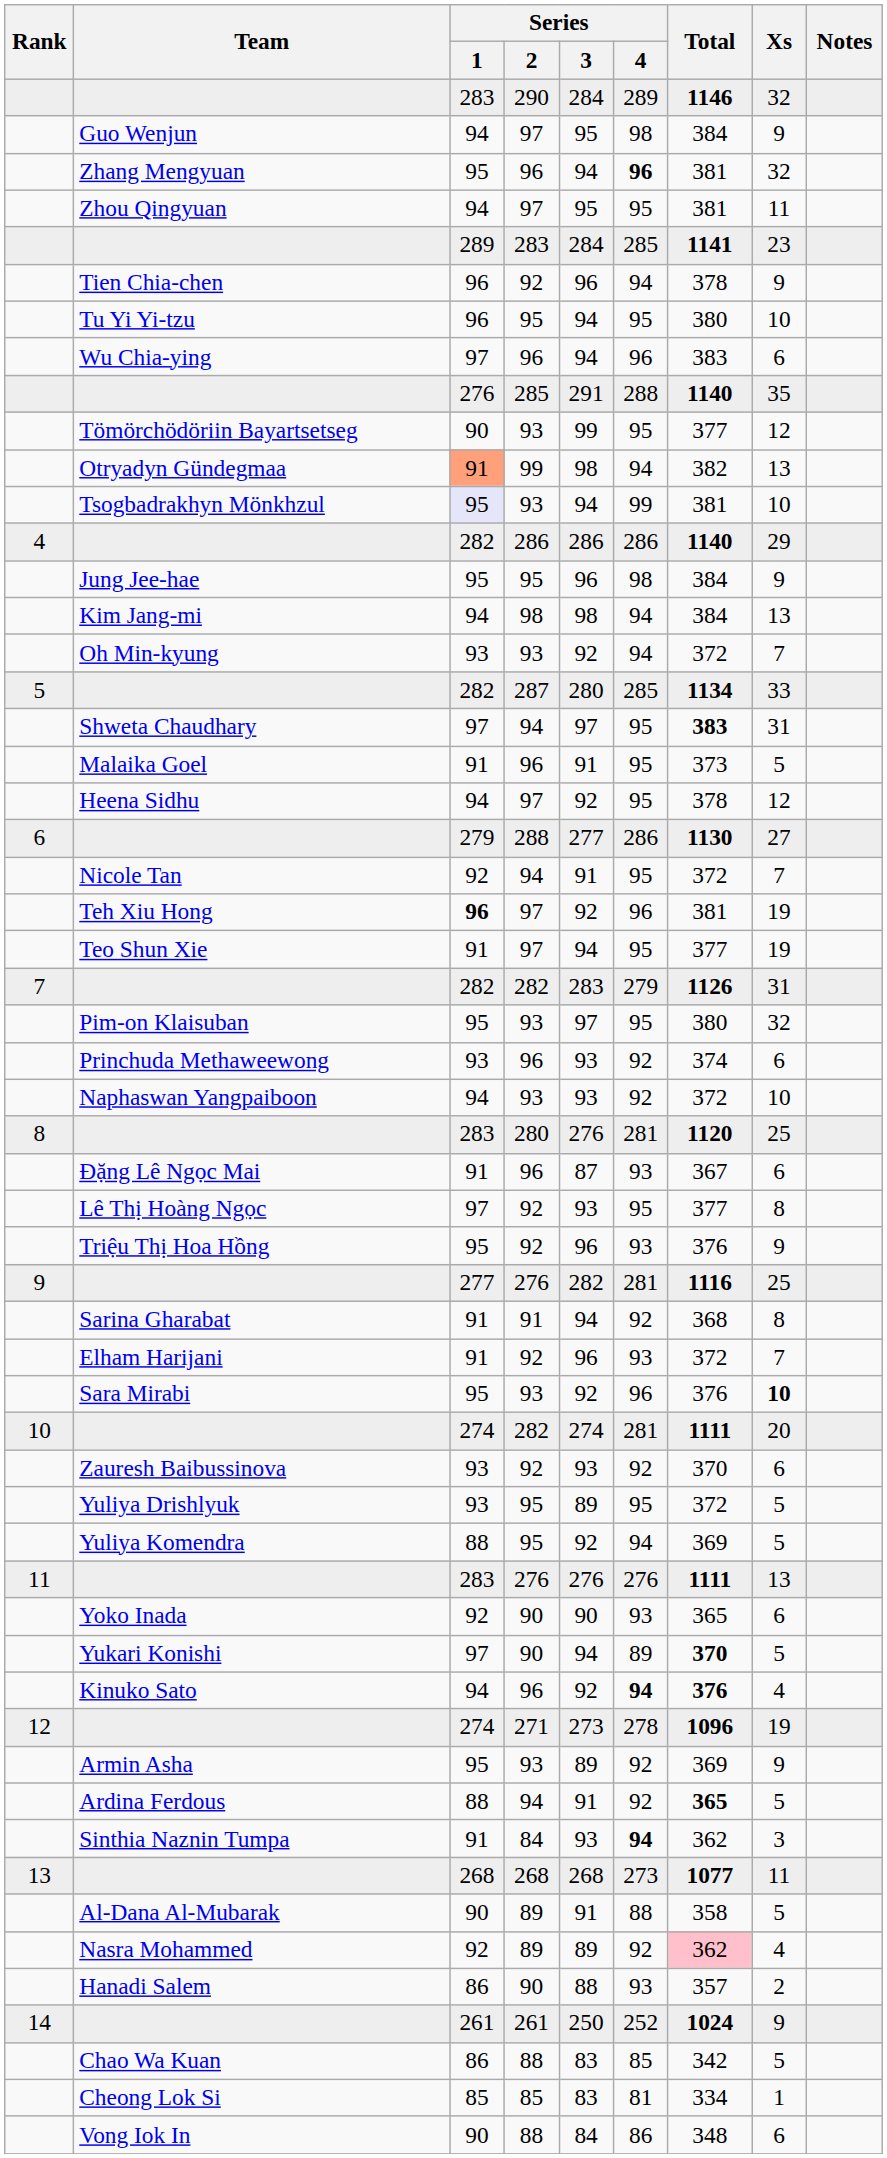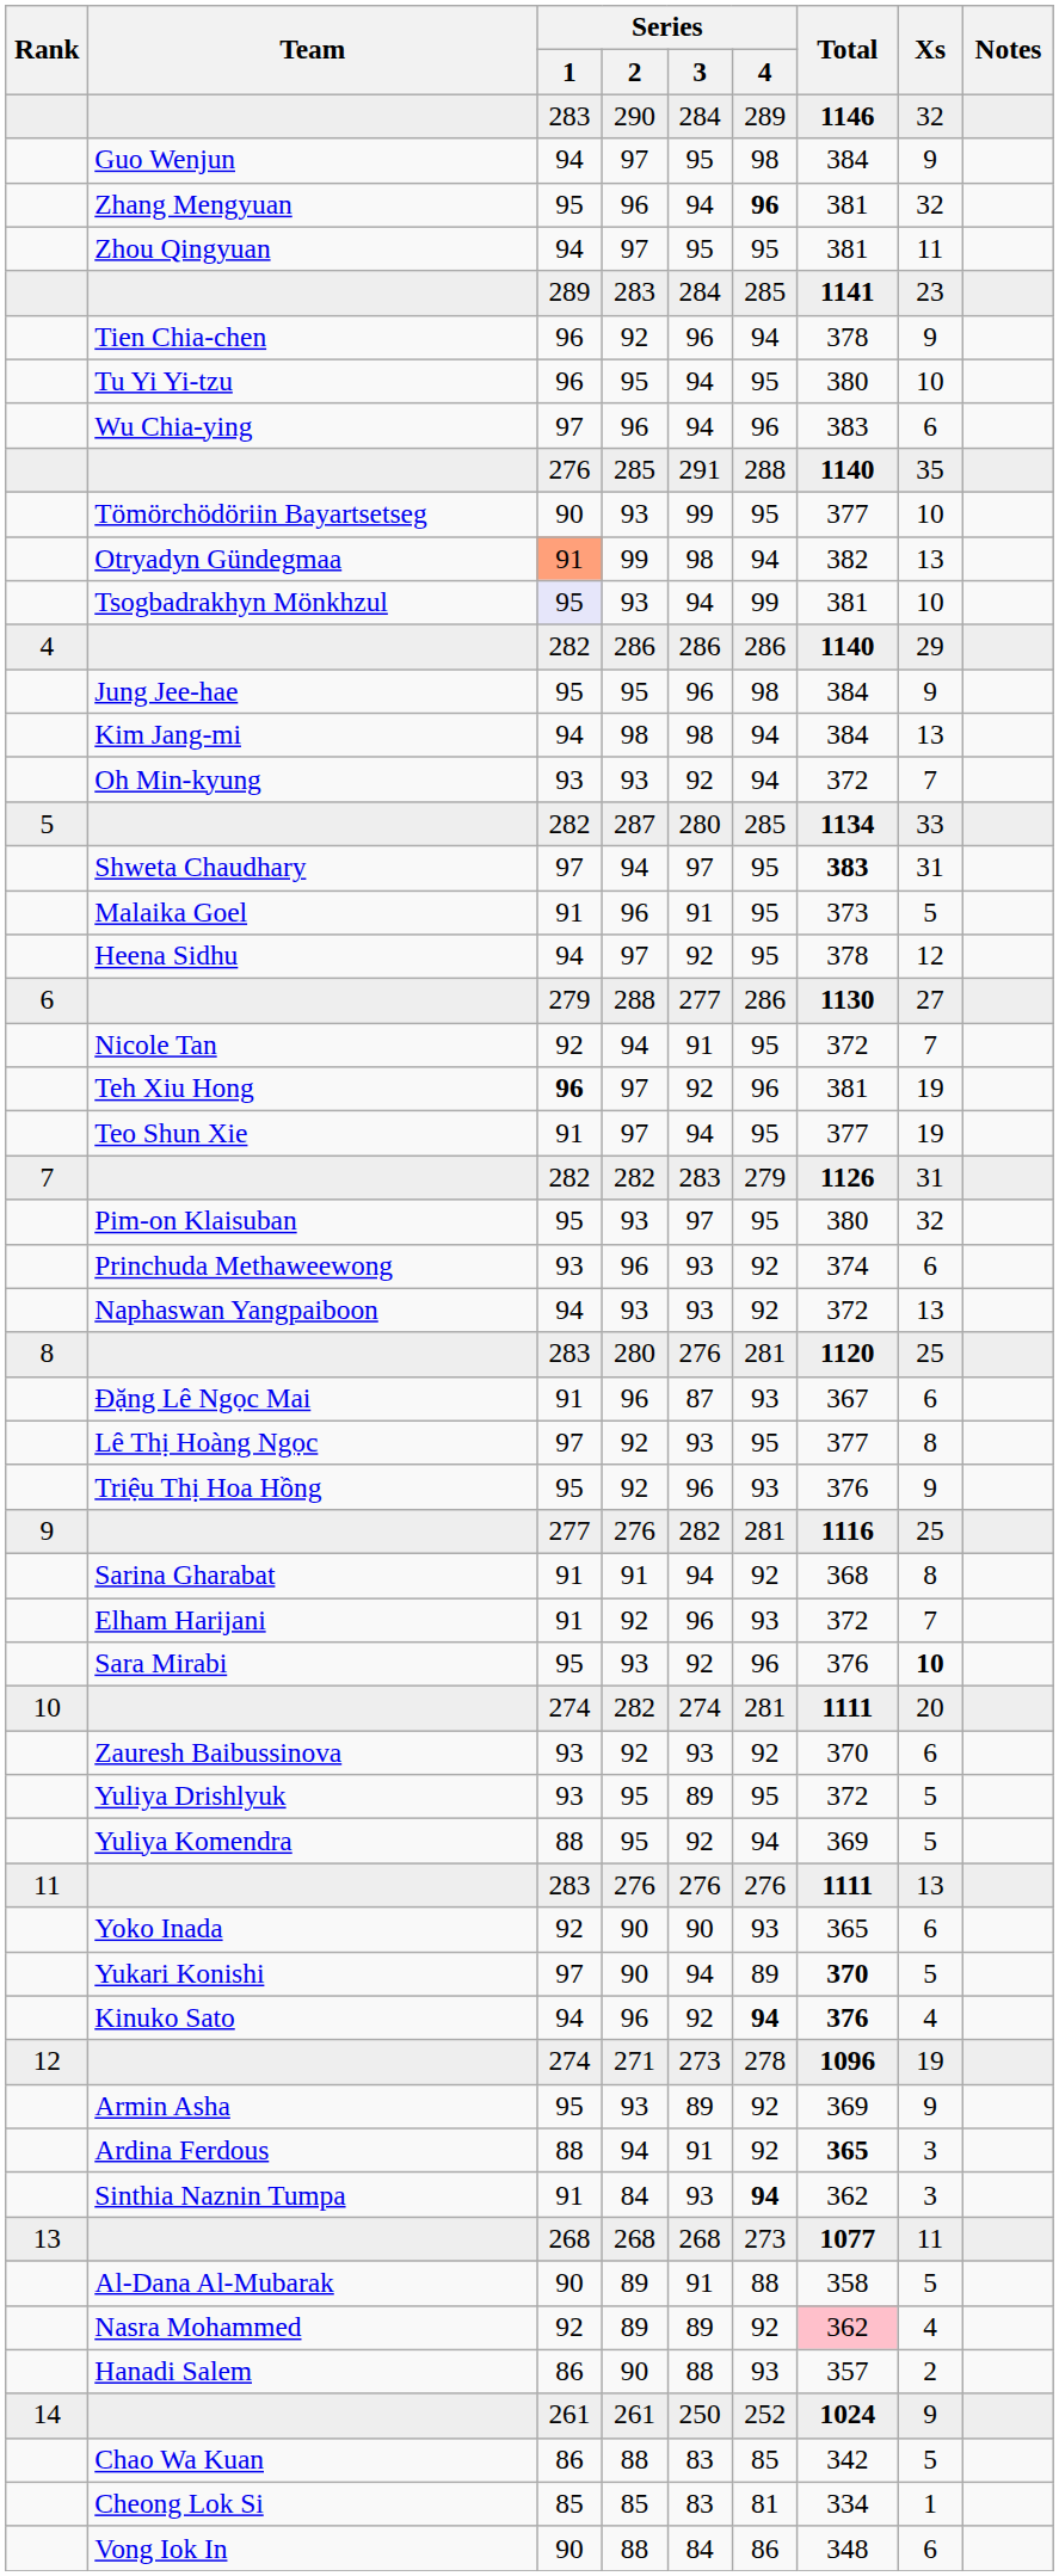Tömörchödöriin Bayartsetseg | Xs: 12 -> 10
Naphaswan Yangpaiboon | Xs: 10 -> 13
Ardina Ferdous | Xs: 5 -> 3
